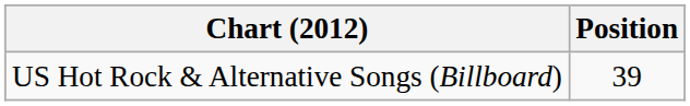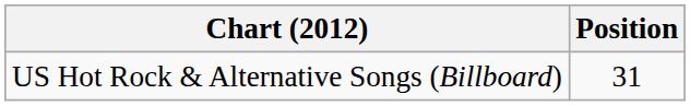US Hot Rock & Alternative Songs (Billboard) | Position: 39 -> 31
